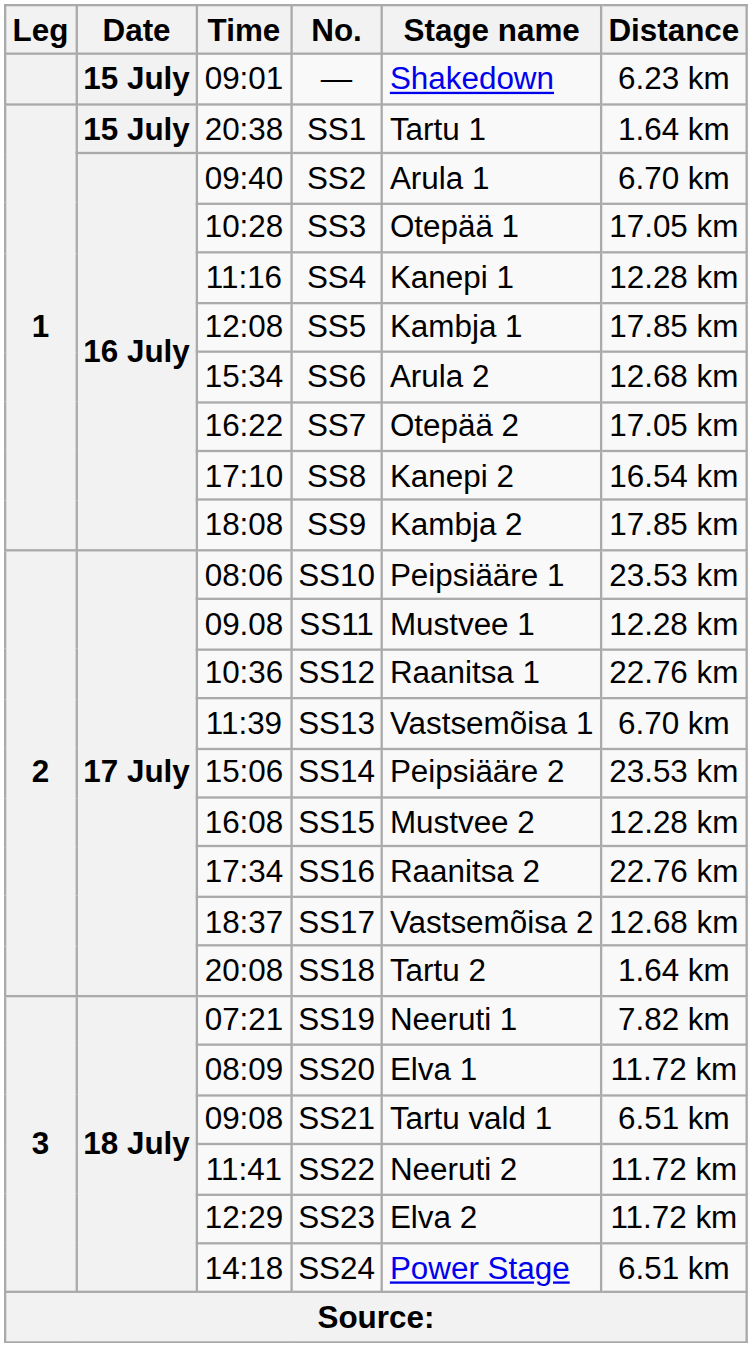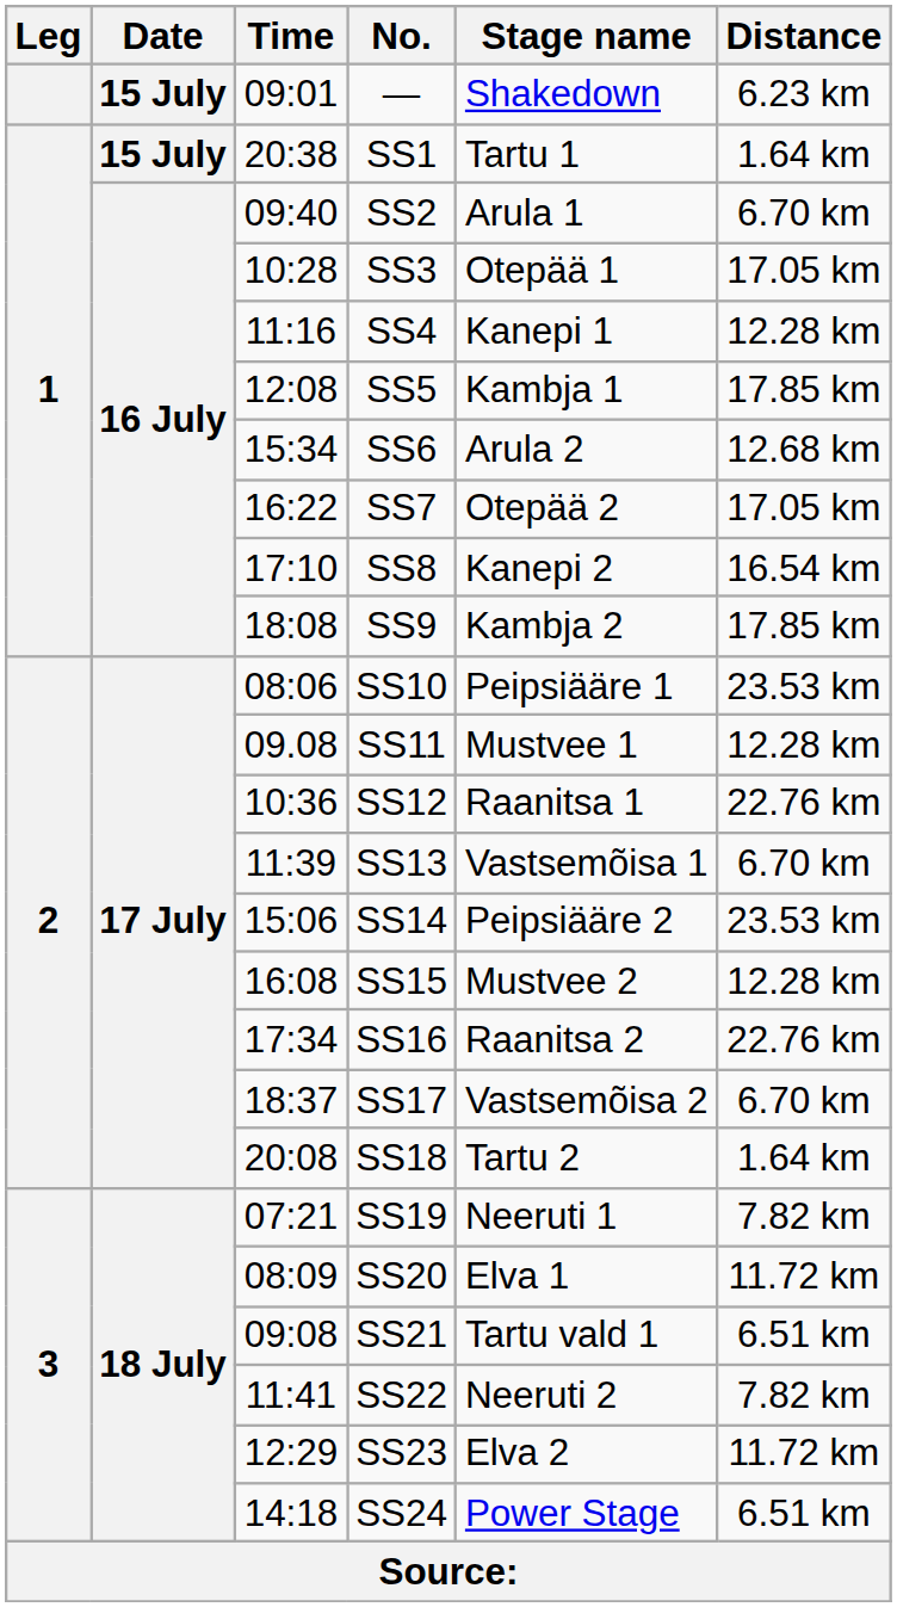SS17 | Distance: 12.68 km -> 6.70 km
SS22 | Distance: 11.72 km -> 7.82 km
